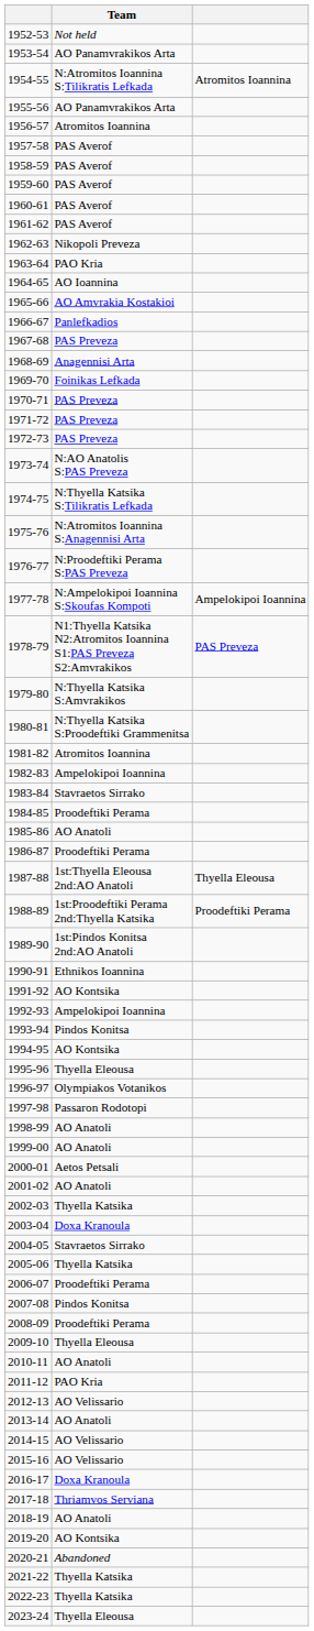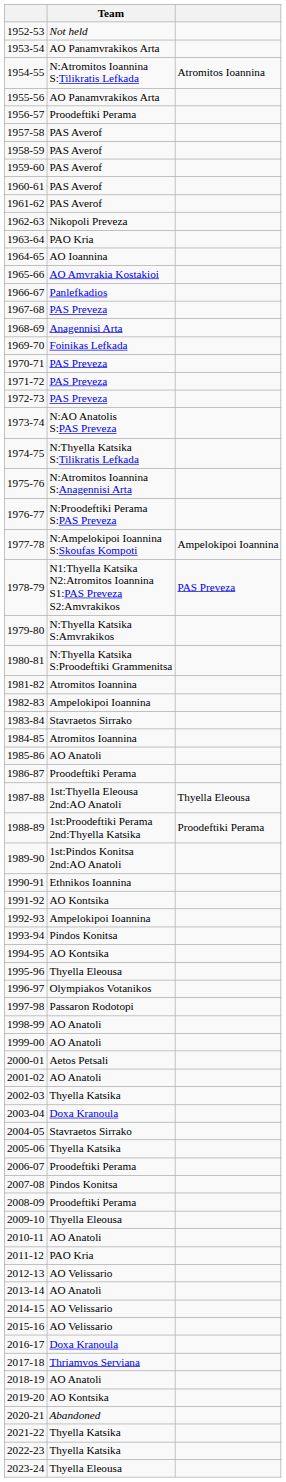1956-57 | Team: Atromitos Ioannina -> Proodeftiki Perama
1984-85 | Team: Proodeftiki Perama -> Atromitos Ioannina
